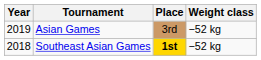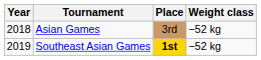Asian Games | Year: 2019 -> 2018
Southeast Asian Games | Year: 2018 -> 2019
